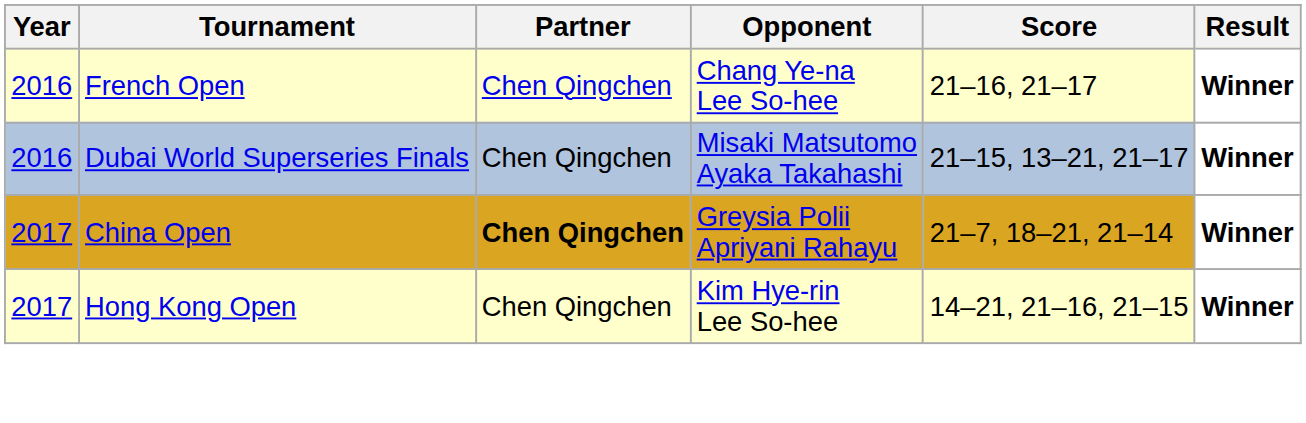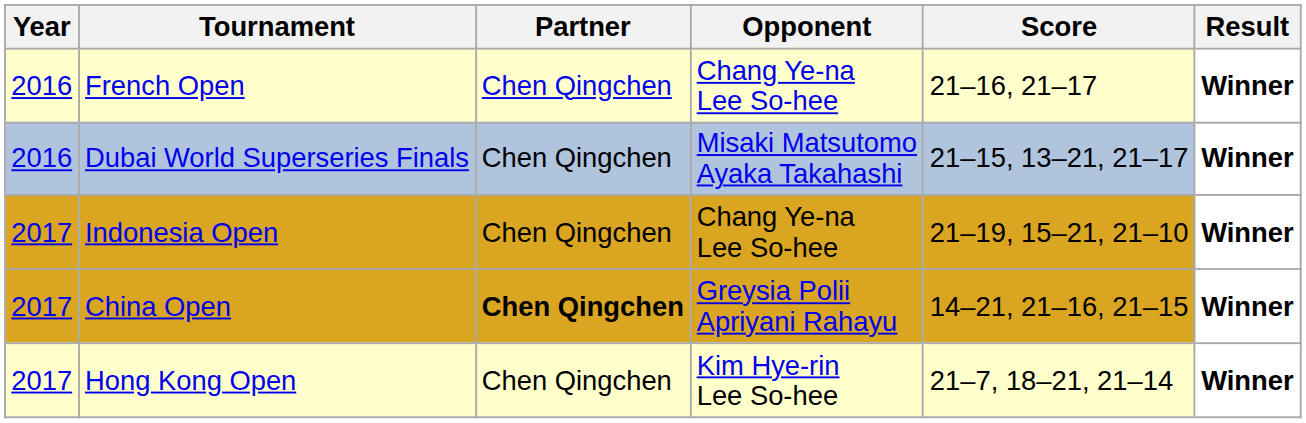+ row: 2017 | Indonesia Open | Chen Qingchen | Chang Ye-na Lee So-hee | 21–19, 15–21, 21–10 | Winner
China Open | Score: 21–7, 18–21, 21–14 -> 14–21, 21–16, 21–15
Hong Kong Open | Score: 14–21, 21–16, 21–15 -> 21–7, 18–21, 21–14
